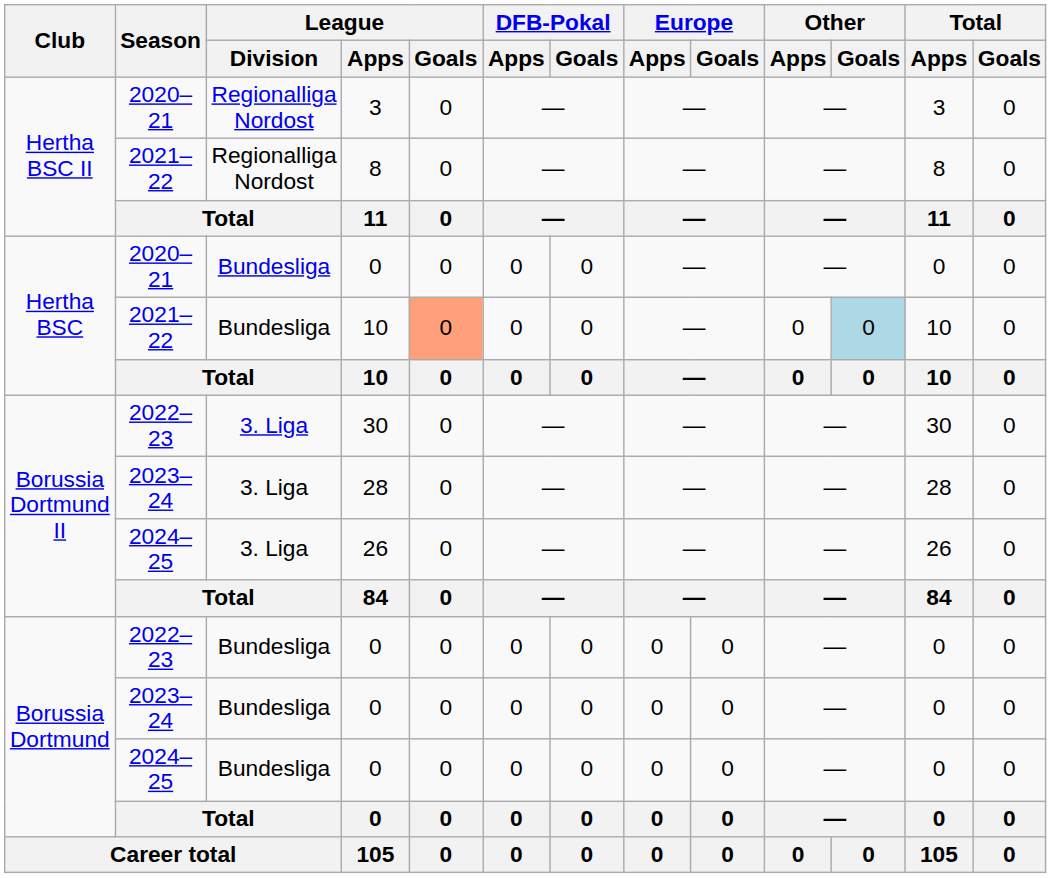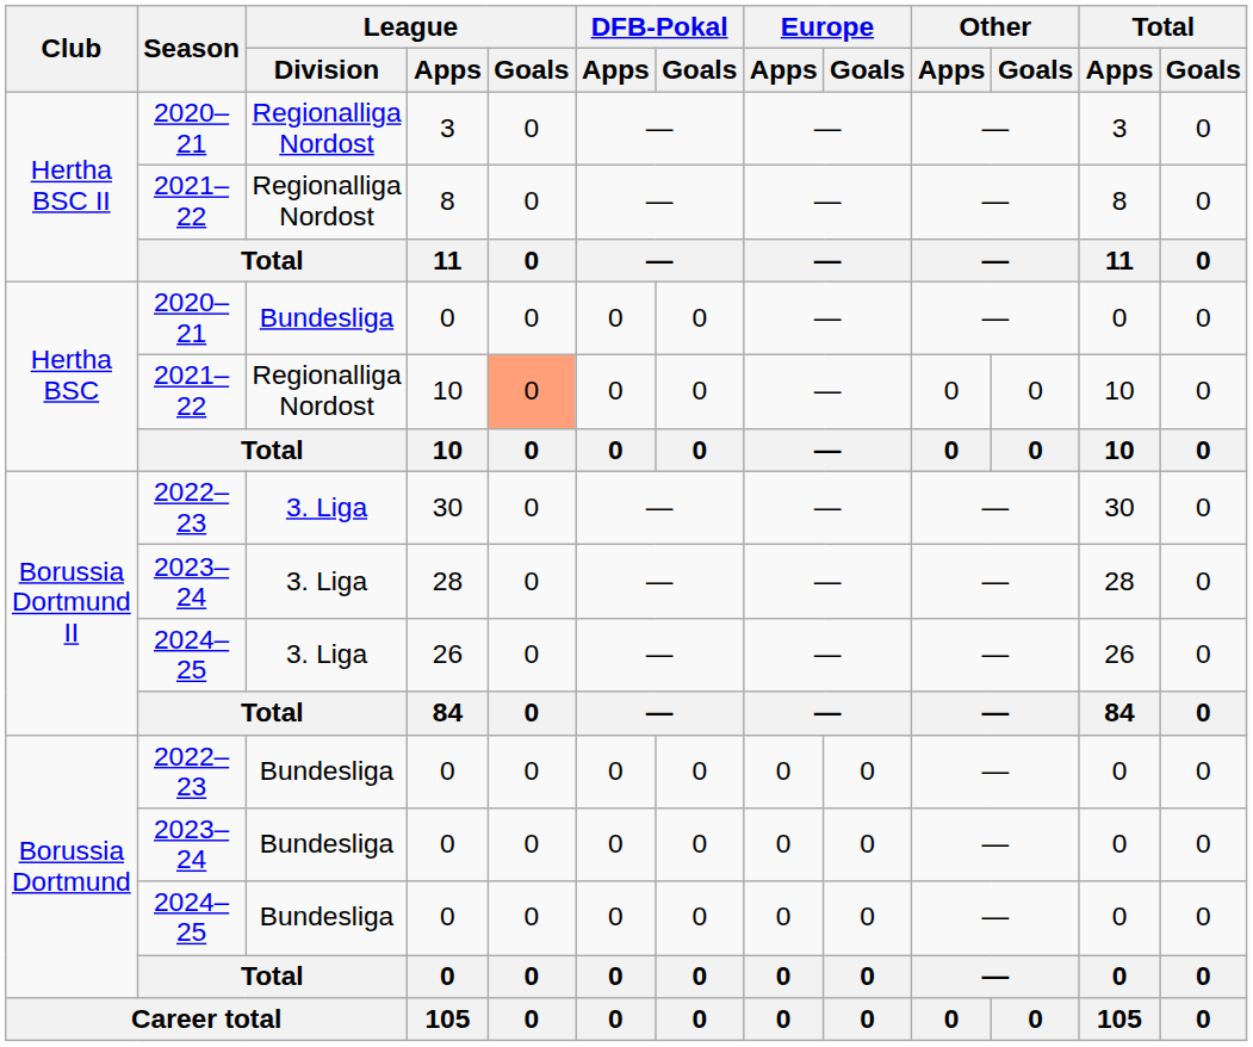2021–22 / 10 | League / Division: Bundesliga -> Regionalliga Nordost
2021–22 / 10 | Other / Goals: lightblue background -> no background
